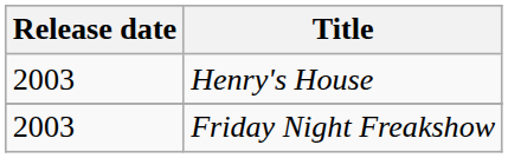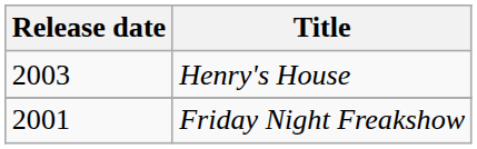Friday Night Freakshow | Release date: 2003 -> 2001
